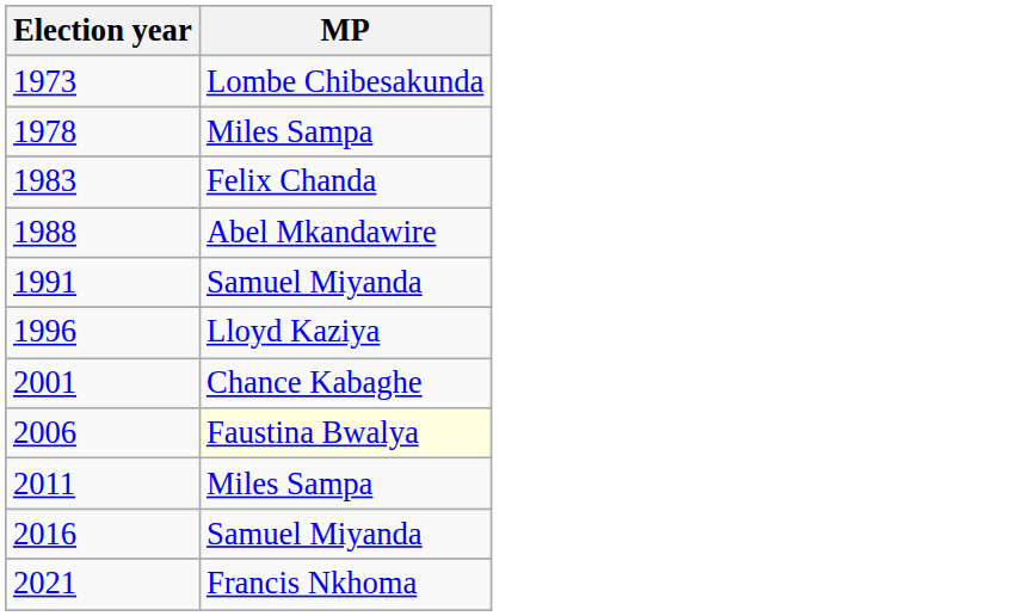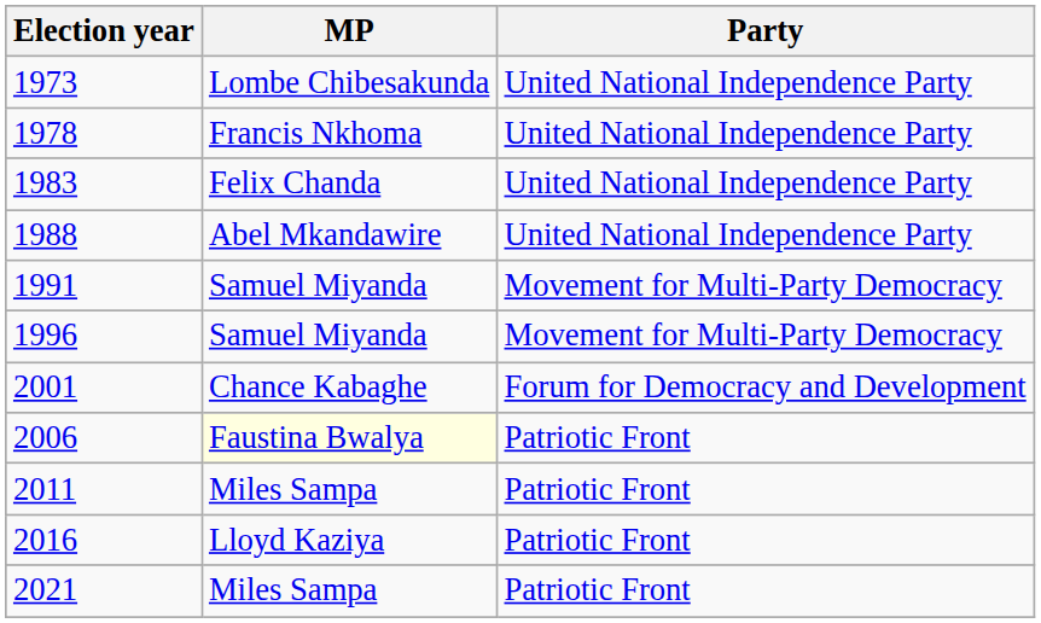+ column: Party | United National Independence Party | United National Independence Party | United National Independence Party | United National Independence Party | Movement for Multi-Party Democracy | Movement for Multi-Party Democracy | Forum for Democracy and Development | Patriotic Front | Patriotic Front | Patriotic Front | Patriotic Front
1978 | MP: Miles Sampa -> Francis Nkhoma
1996 | MP: Lloyd Kaziya -> Samuel Miyanda
2016 | MP: Samuel Miyanda -> Lloyd Kaziya
2021 | MP: Francis Nkhoma -> Miles Sampa
